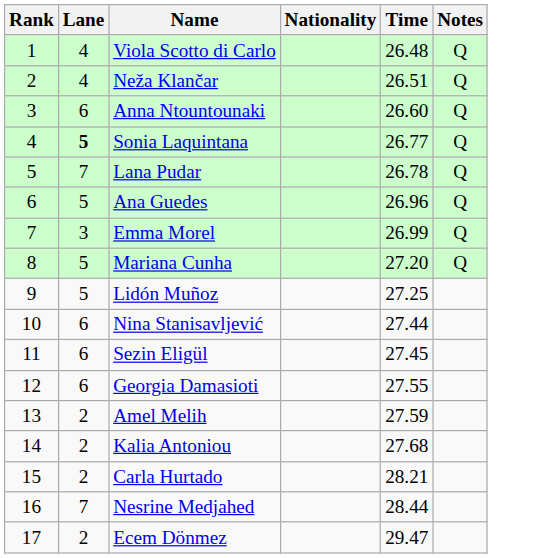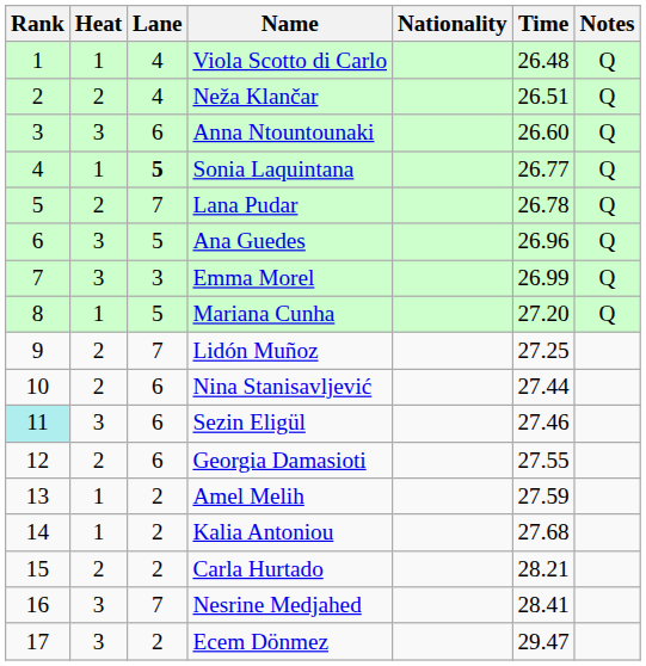+ column: Heat | 1 | 2 | 3 | 1 | 2 | 3 | 3 | 1 | 2 | 2 | 3 | 2 | 1 | 1 | 2 | 3 | 3
Lidón Muñoz | Lane: 5 -> 7
Sezin Eligül | Rank: no background -> paleturquoise background
Sezin Eligül | Time: 27.45 -> 27.46
Nesrine Medjahed | Time: 28.44 -> 28.41
